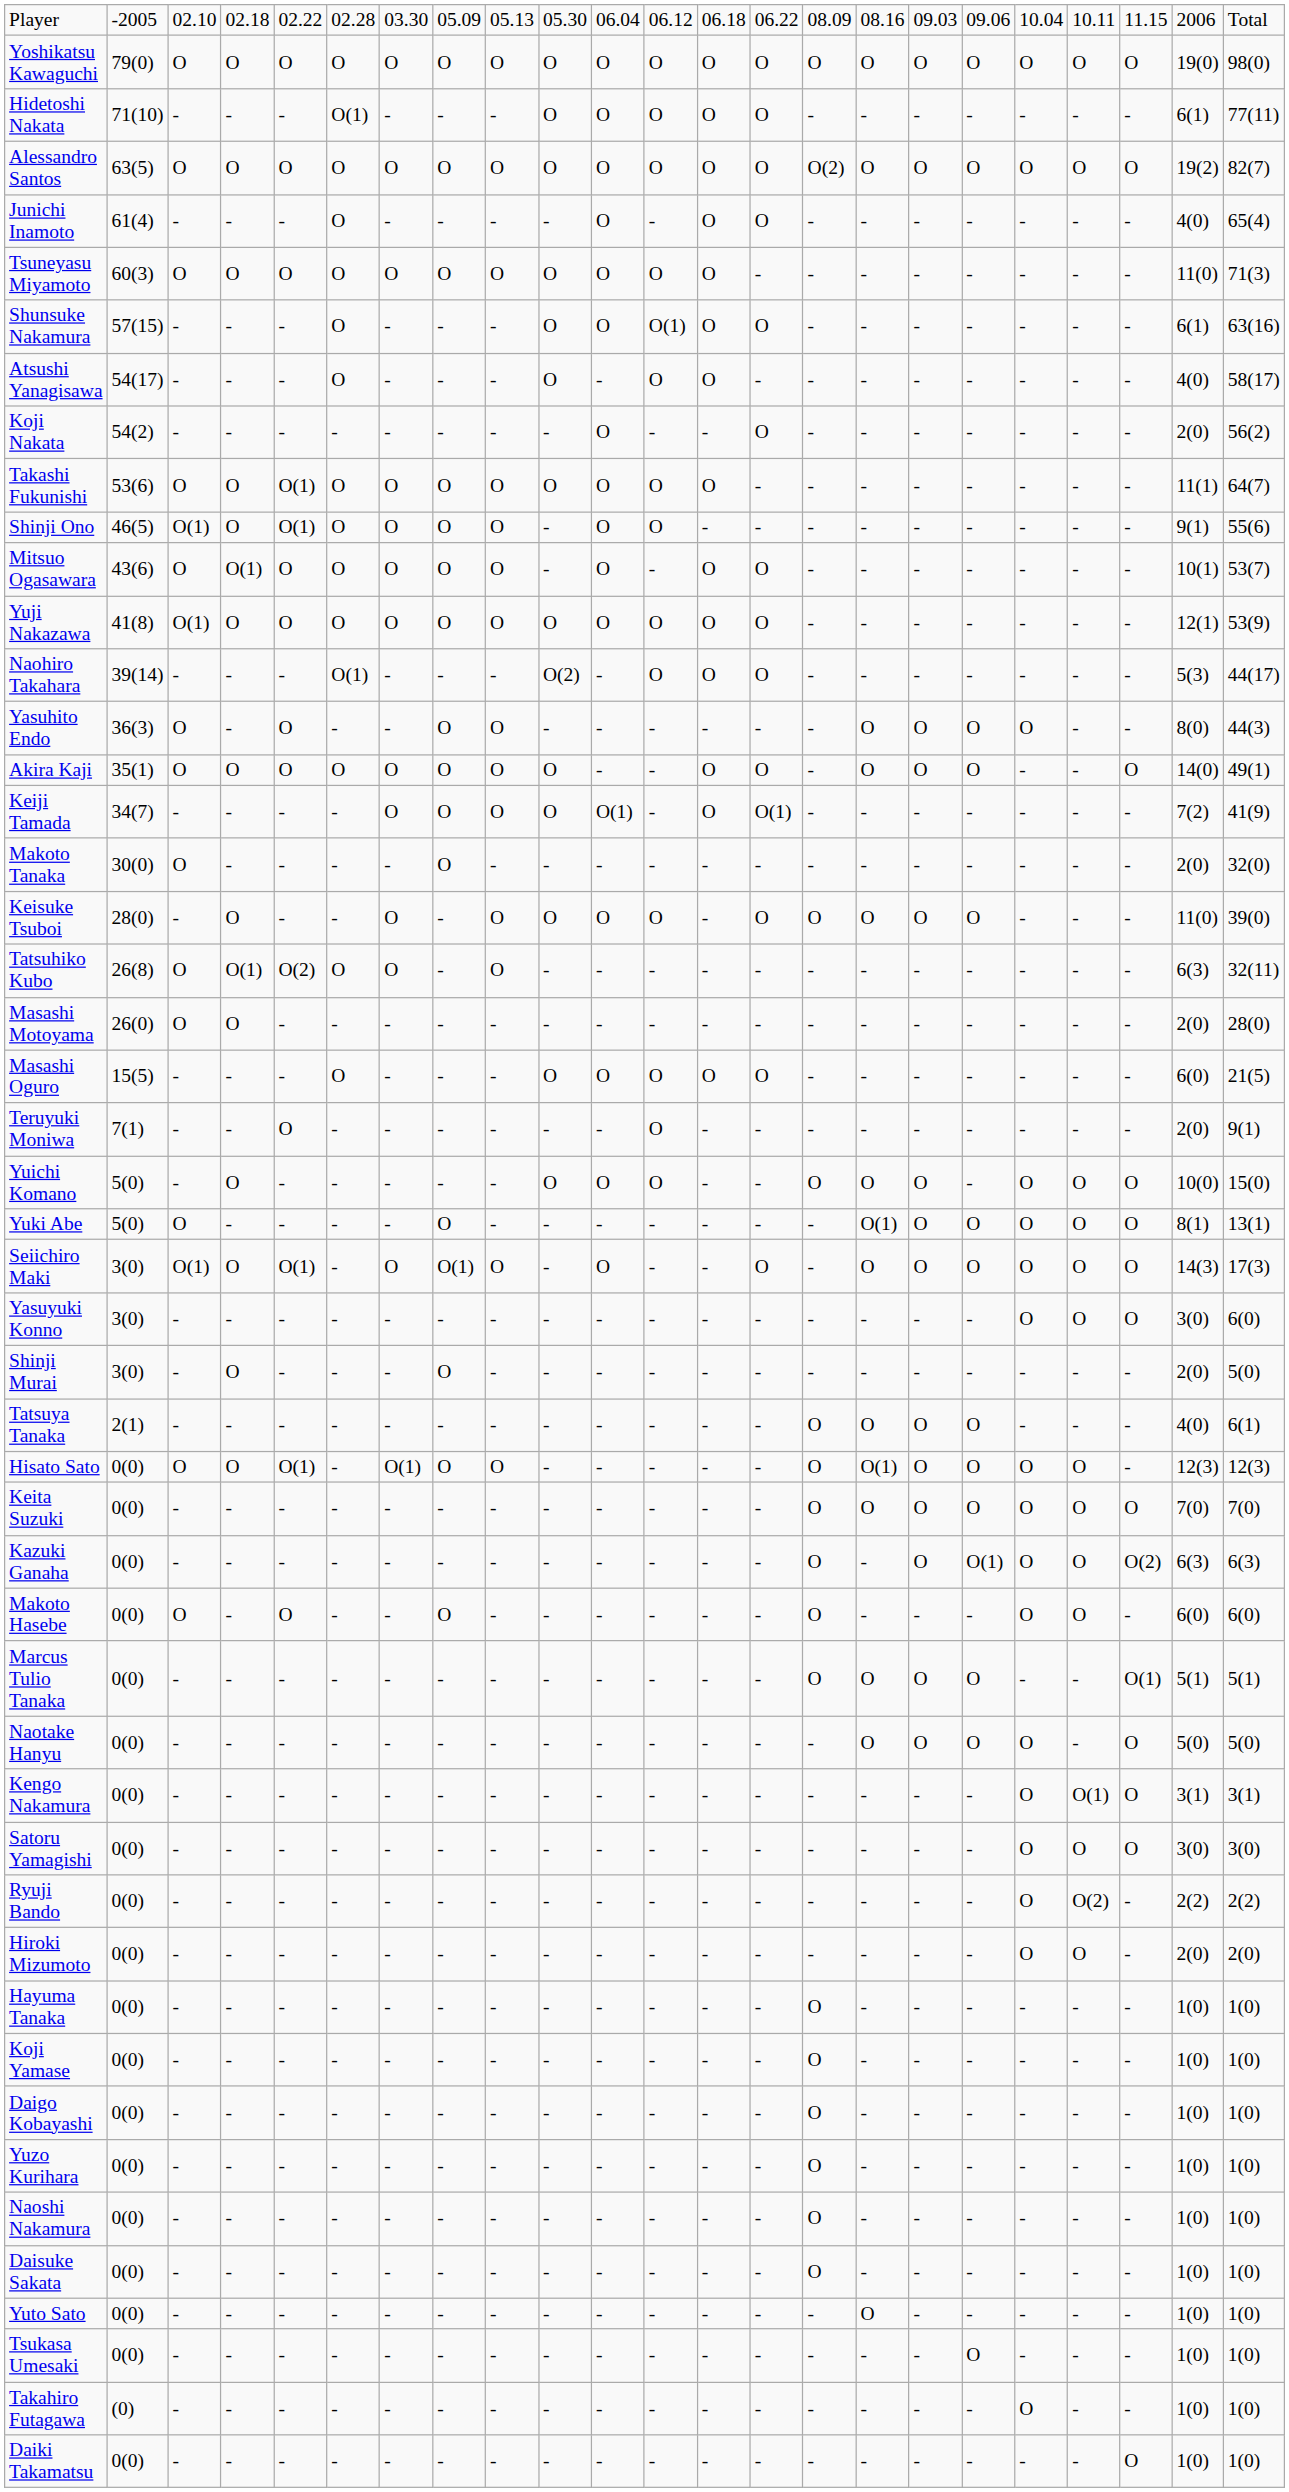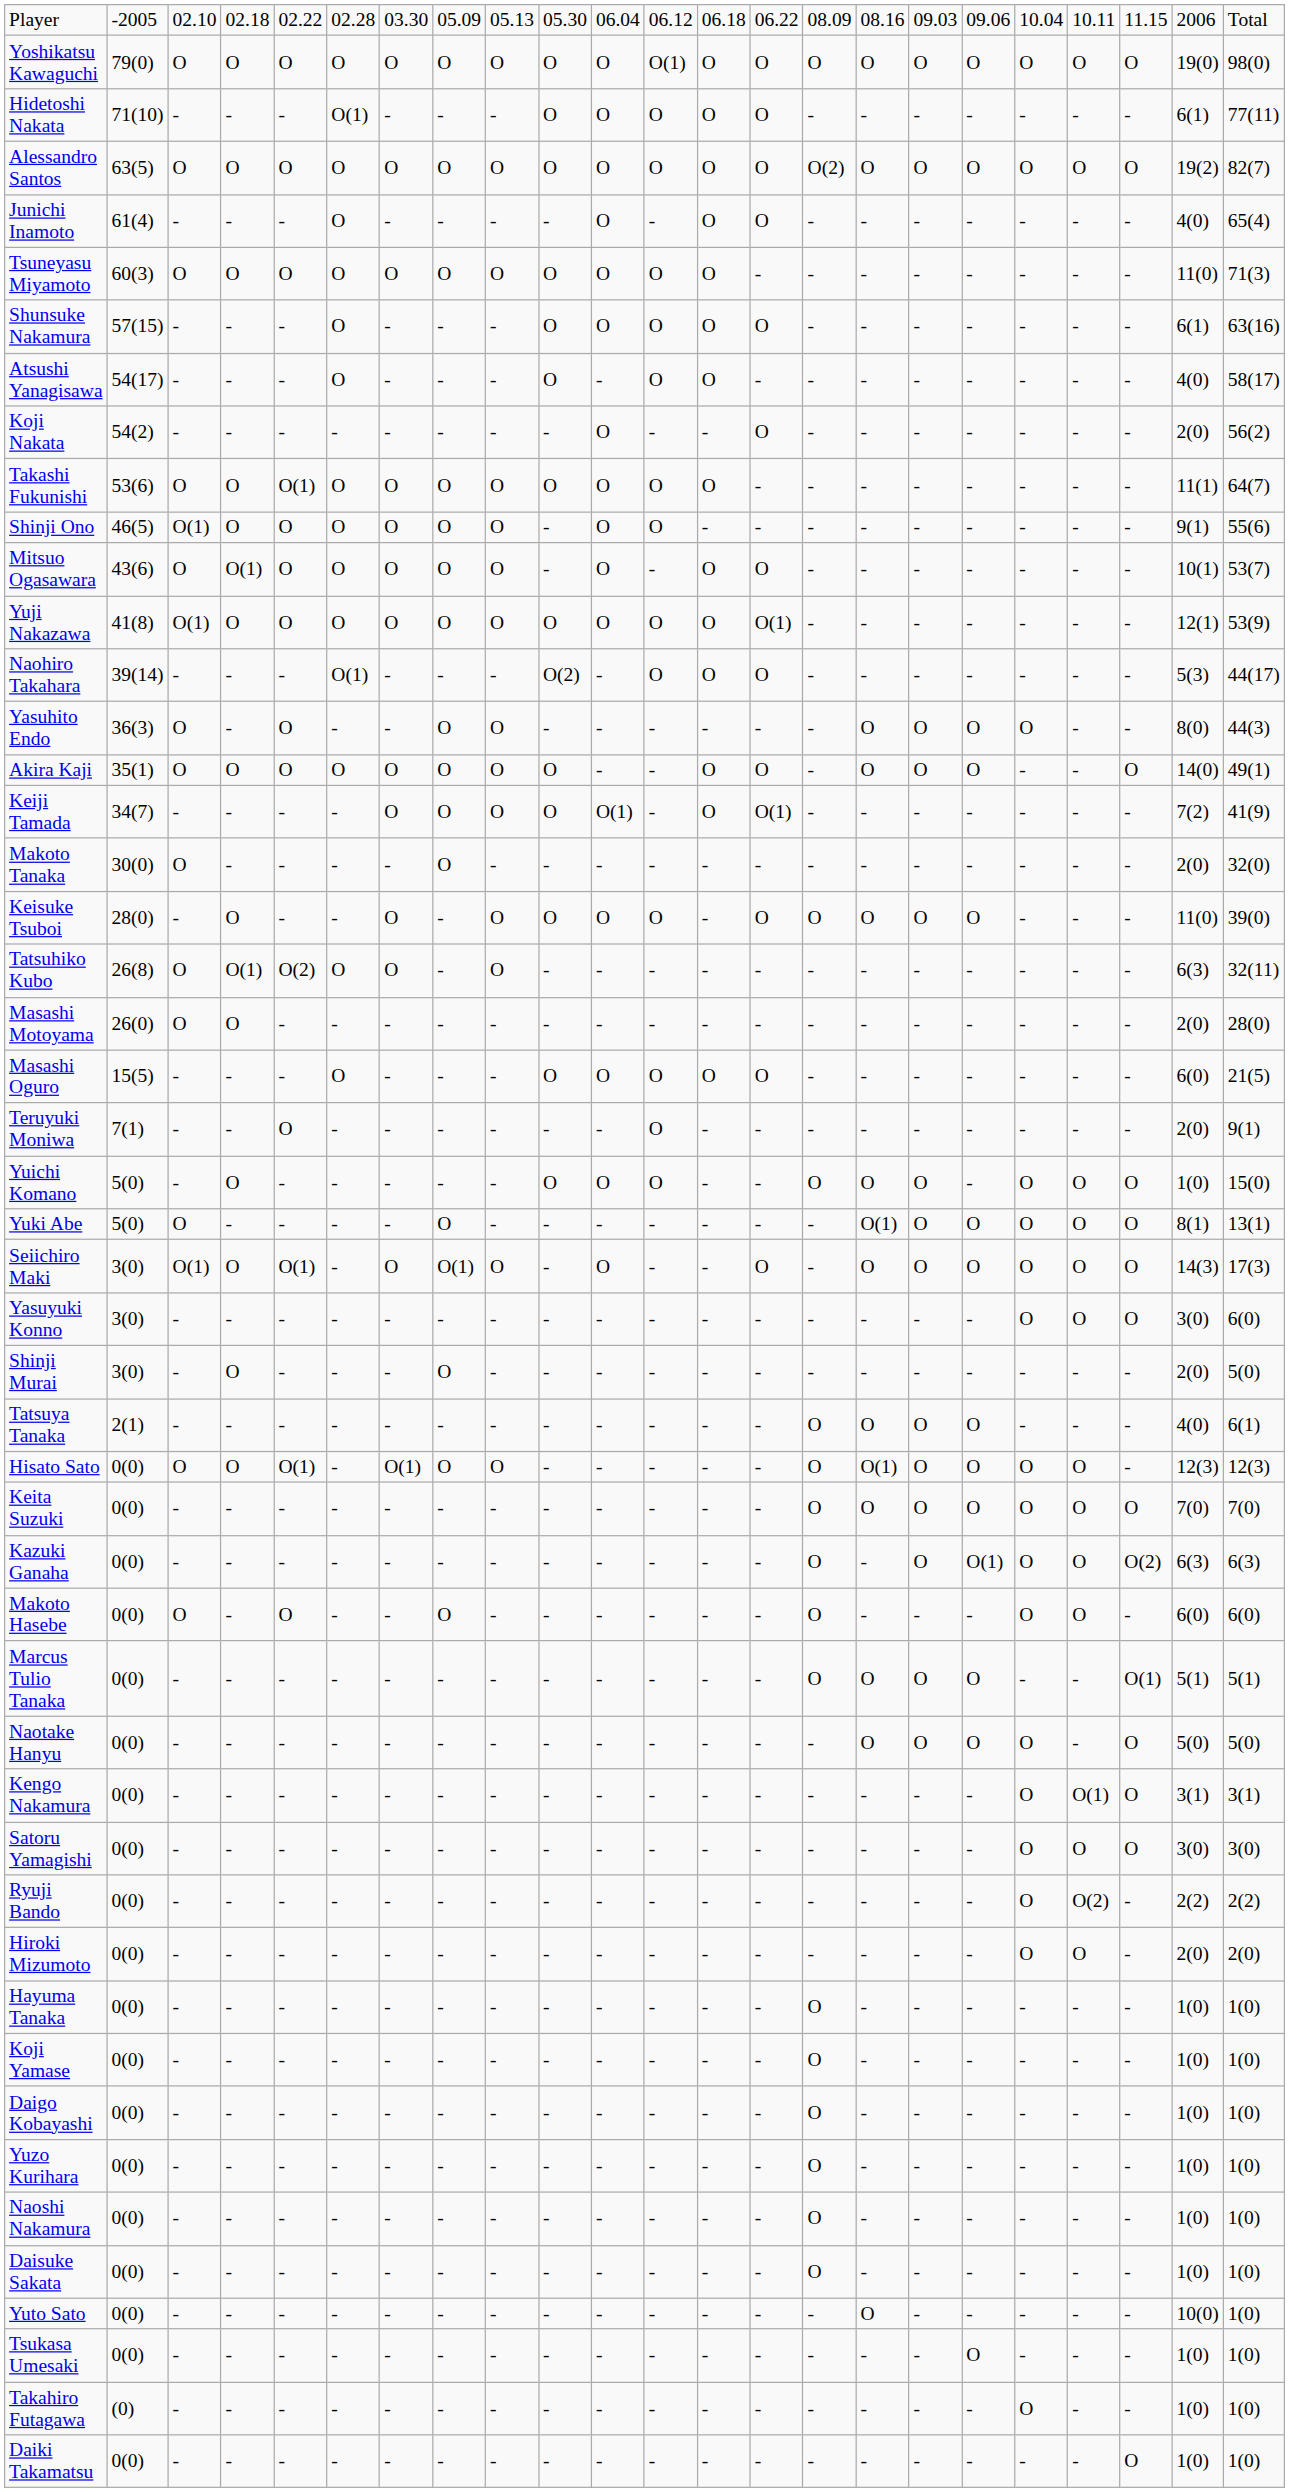Yoshikatsu Kawaguchi | column 12: O -> O(1)
Shunsuke Nakamura | column 12: O(1) -> O
Shinji Ono | column 5: O(1) -> O
Yuji Nakazawa | column 14: O -> O(1)
Yuichi Komano | column 22: 10(0) -> 1(0)
Yuto Sato | column 22: 1(0) -> 10(0)
